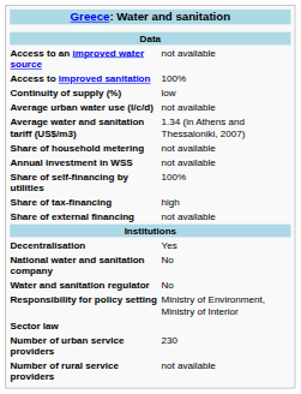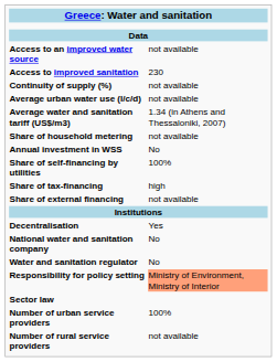Access to improved sanitation | column 2: 100% -> 230
Continuity of supply (%) | column 2: low -> not available
Annual investment in WSS | column 2: not available -> No
Responsibility for policy setting | column 2: no background -> lightsalmon background
Number of urban service providers | column 2: 230 -> 100%
